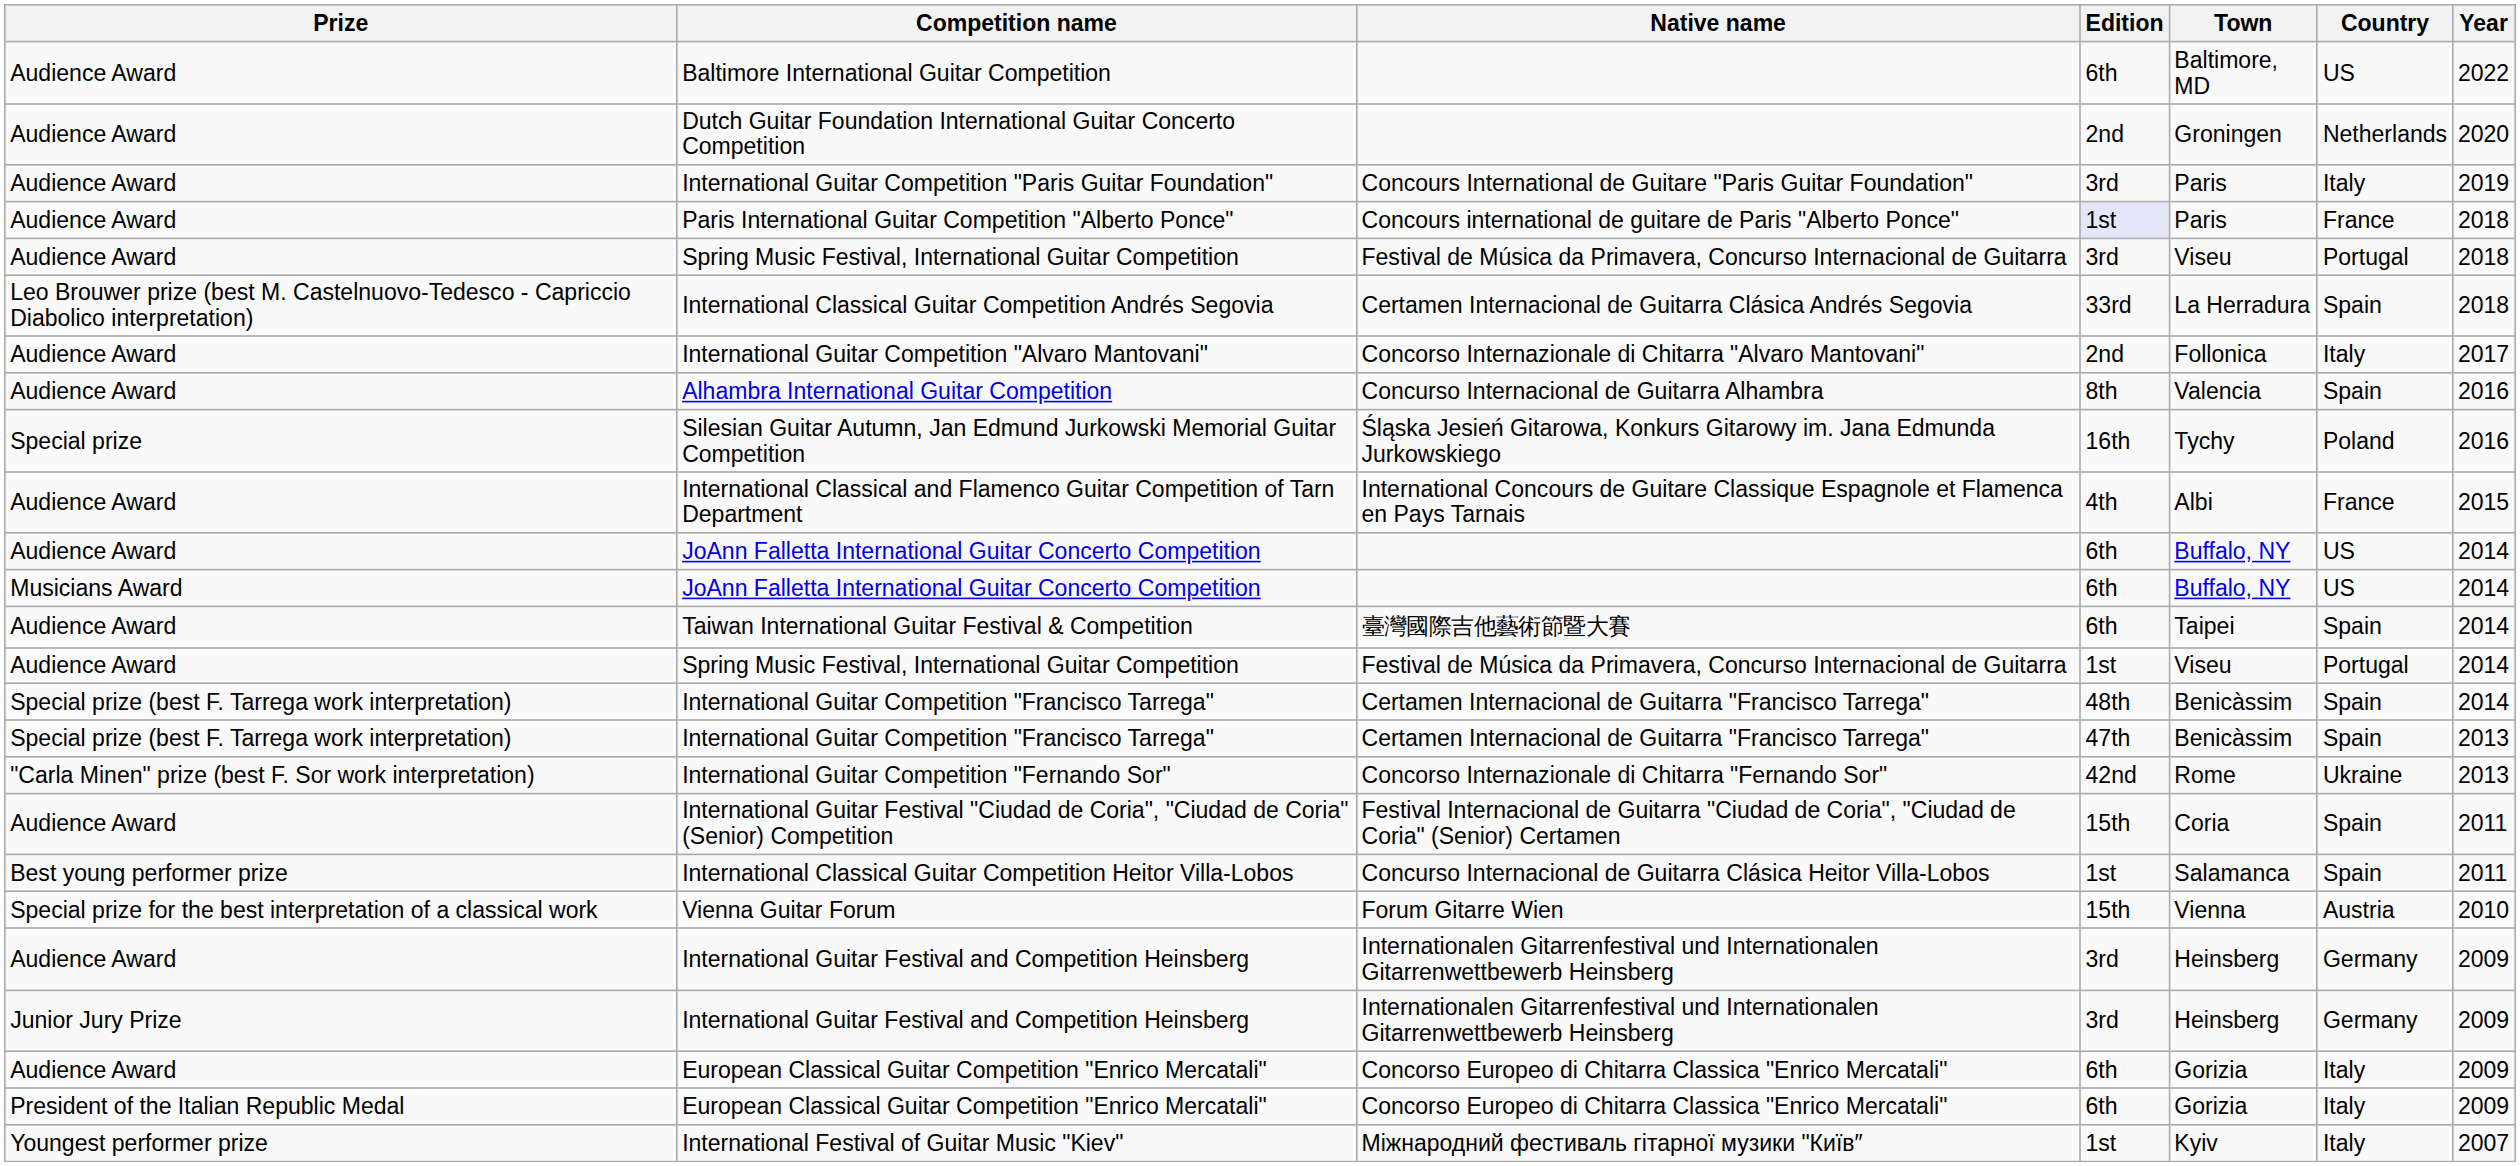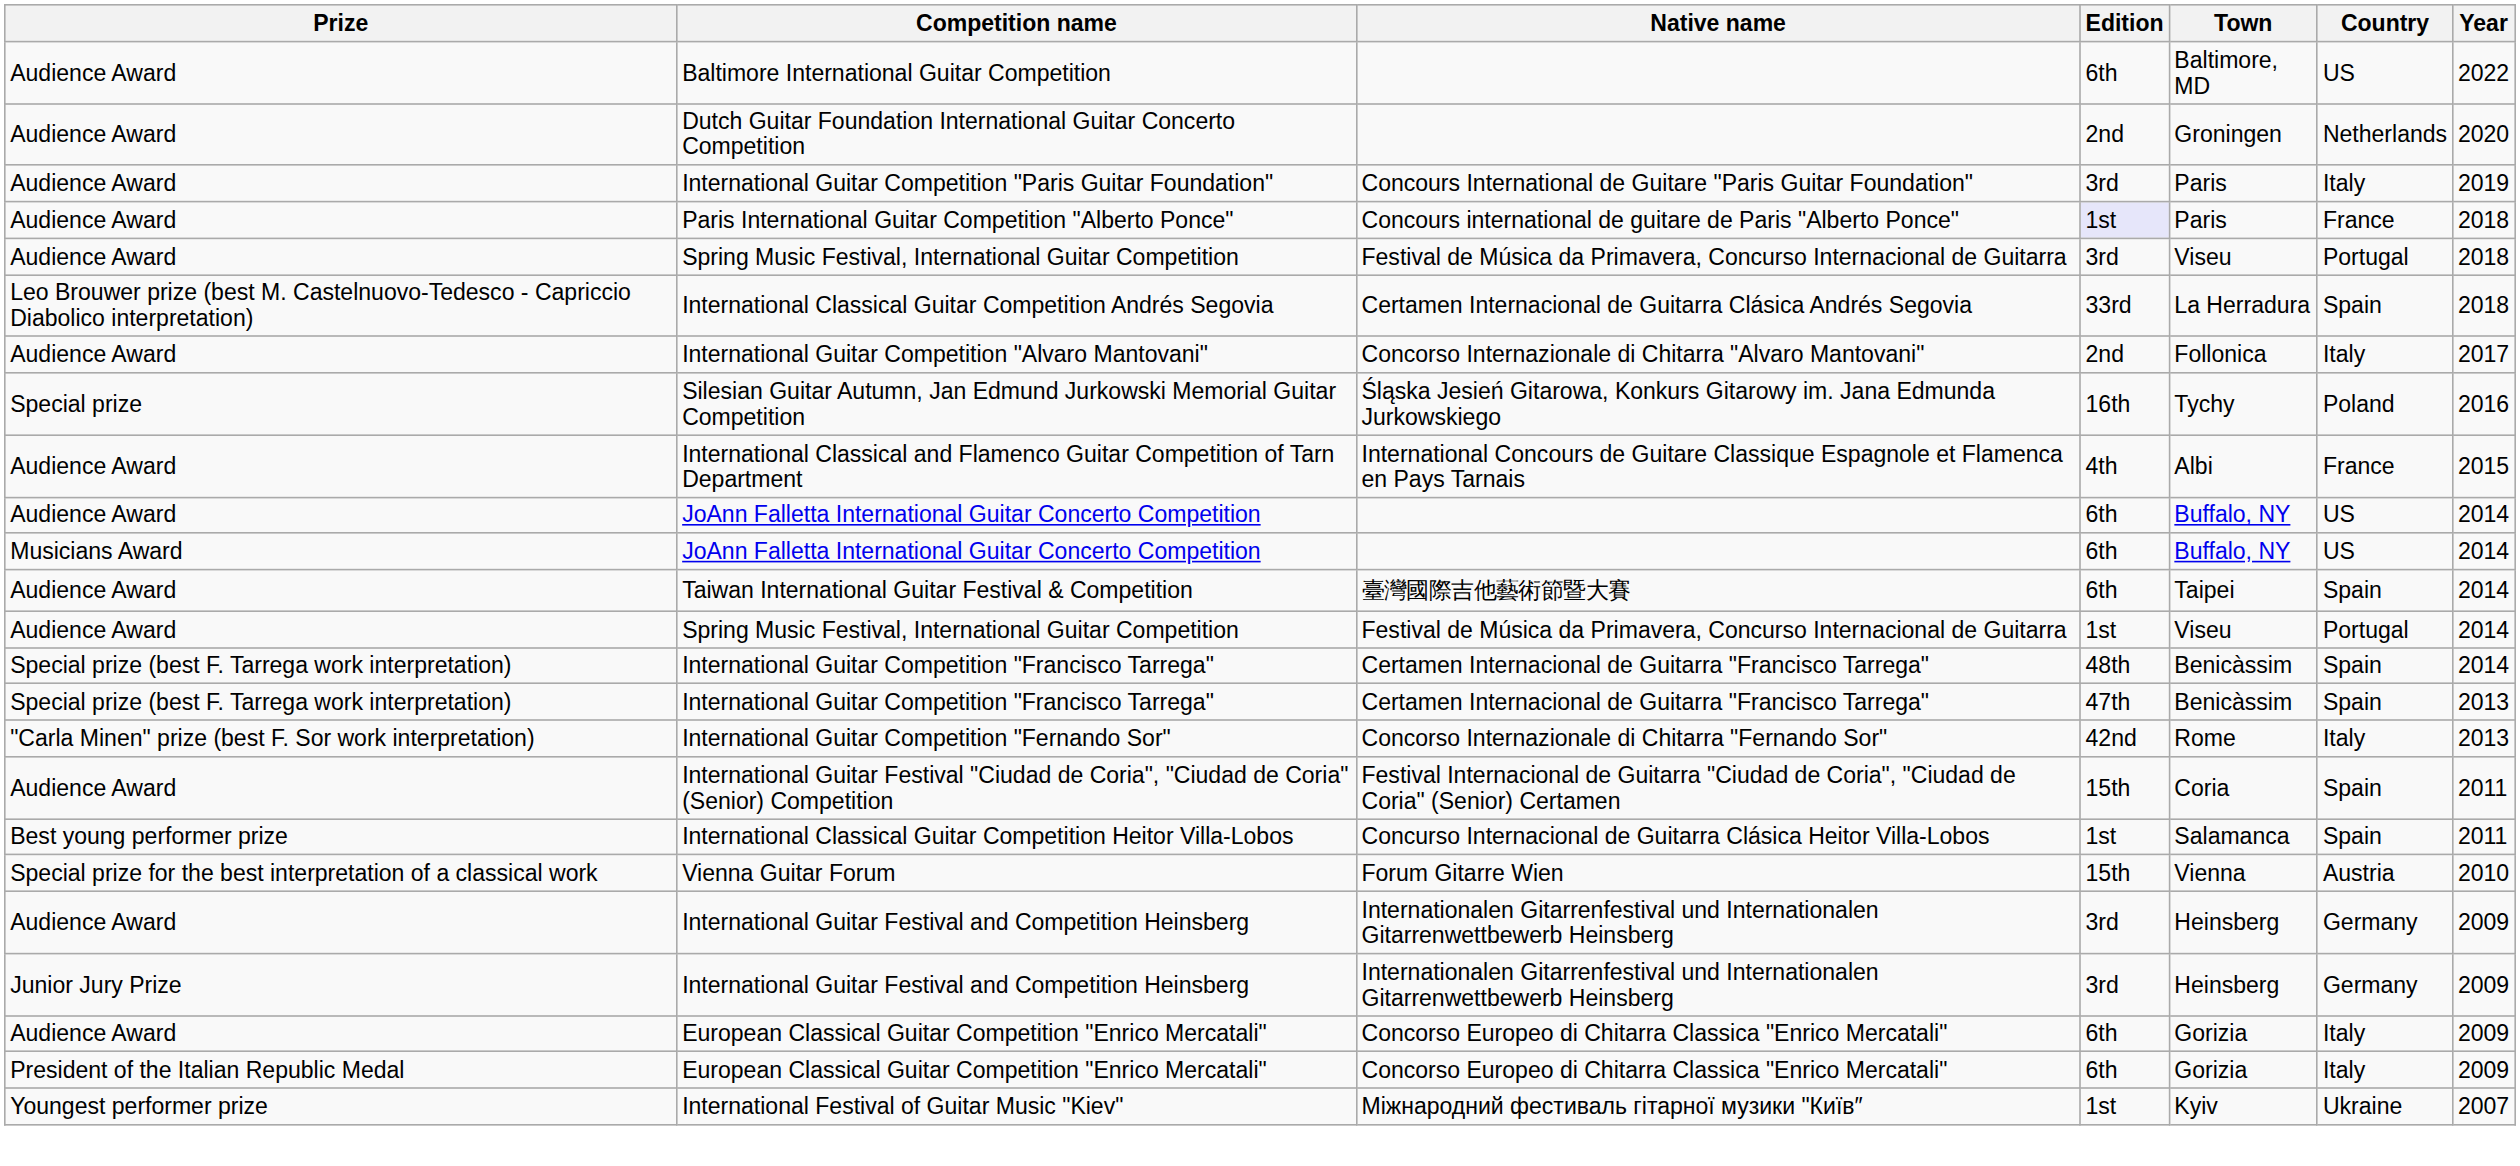- row: Audience Award | Alhambra International Guitar Competition | Concurso Internacional de Guitarra Alhambra | 8th | Valencia | Spain | 2016
International Guitar Competition "Fernando Sor" | Country: Ukraine -> Italy
International Festival of Guitar Music "Kiev" | Country: Italy -> Ukraine
